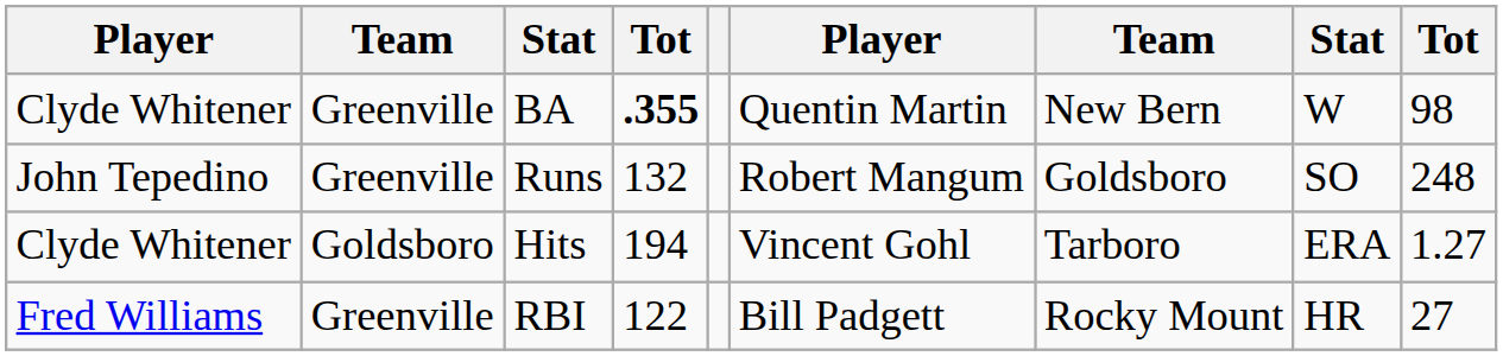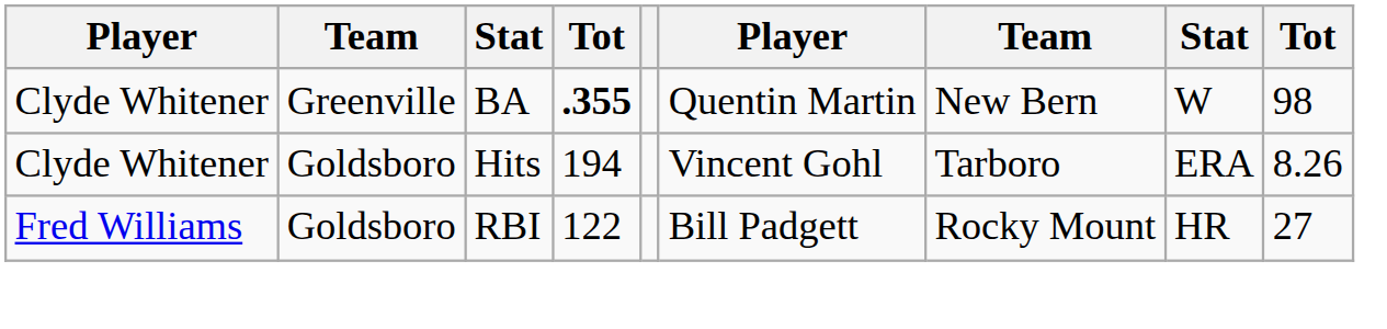- row: John Tepedino | Greenville | Runs | 132 | Robert Mangum | Goldsboro | SO | 248
Hits | column 9: 1.27 -> 8.26
RBI | column 2: Greenville -> Goldsboro
